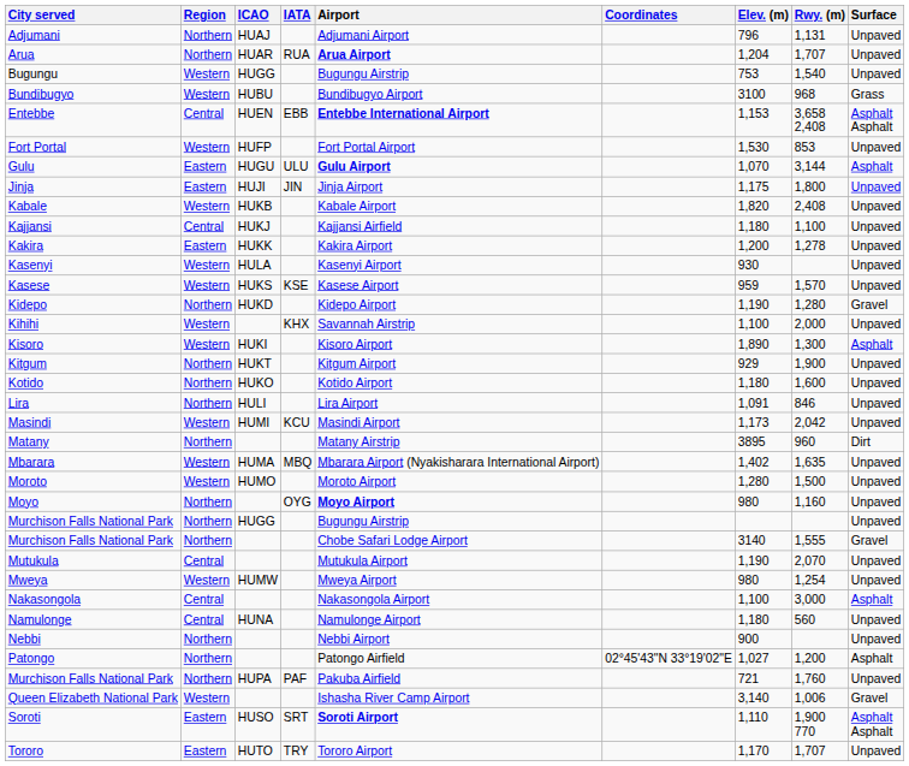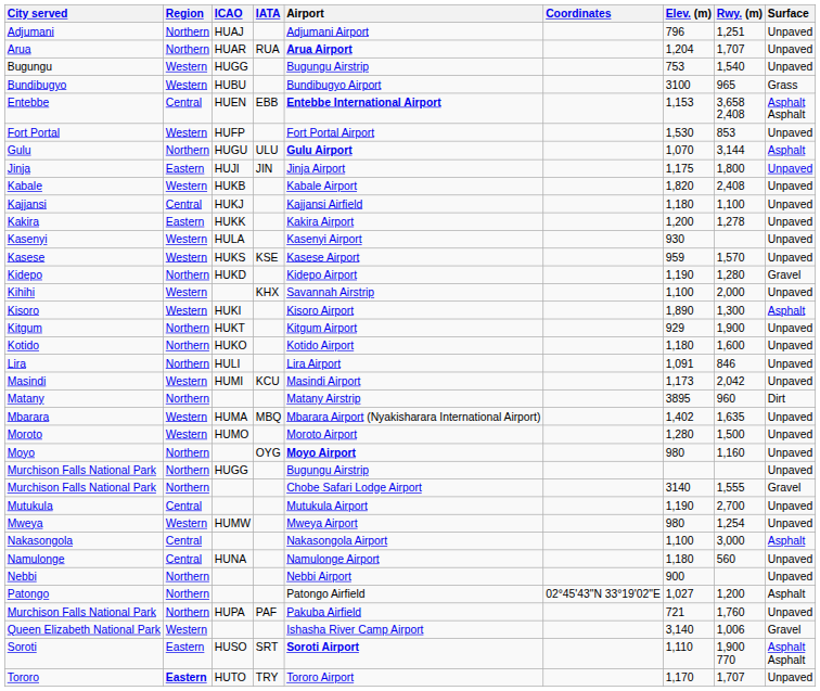Adjumani | Rwy. (m): 1,131 -> 1,251
Bundibugyo | Rwy. (m): 968 -> 965
Gulu | Region: Eastern -> Northern
Mutukula | Rwy. (m): 2,070 -> 2,700
Tororo | Region: normal -> bold
